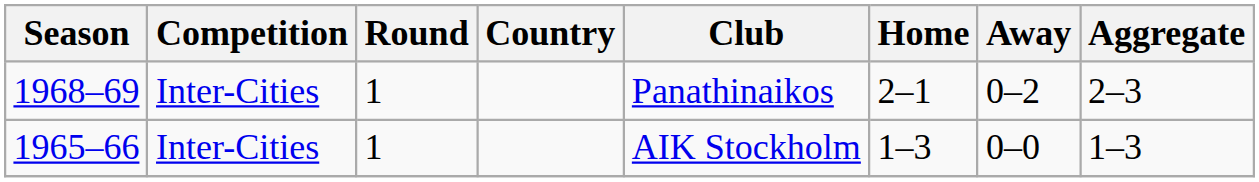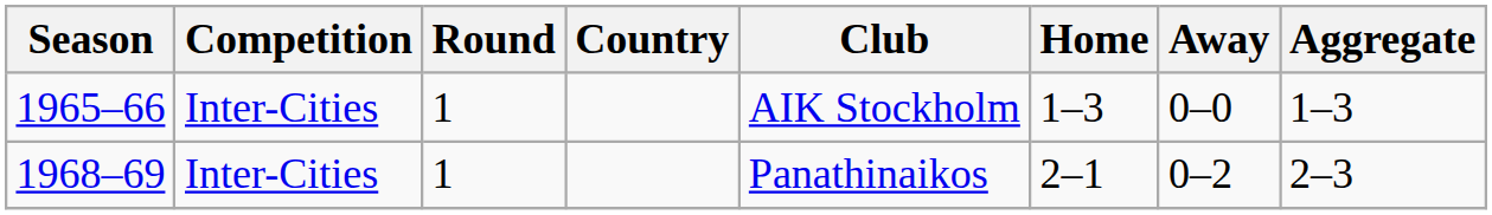rows swapped: 1965–66 <-> 1968–69
